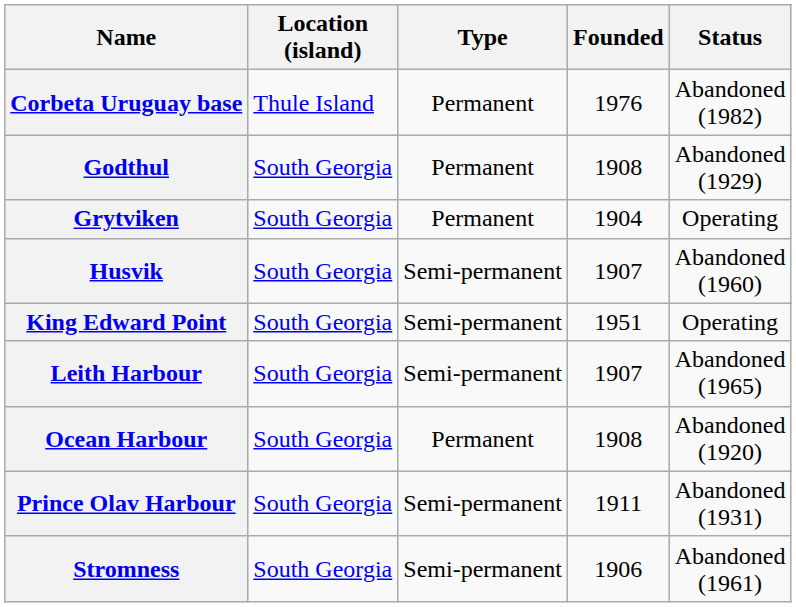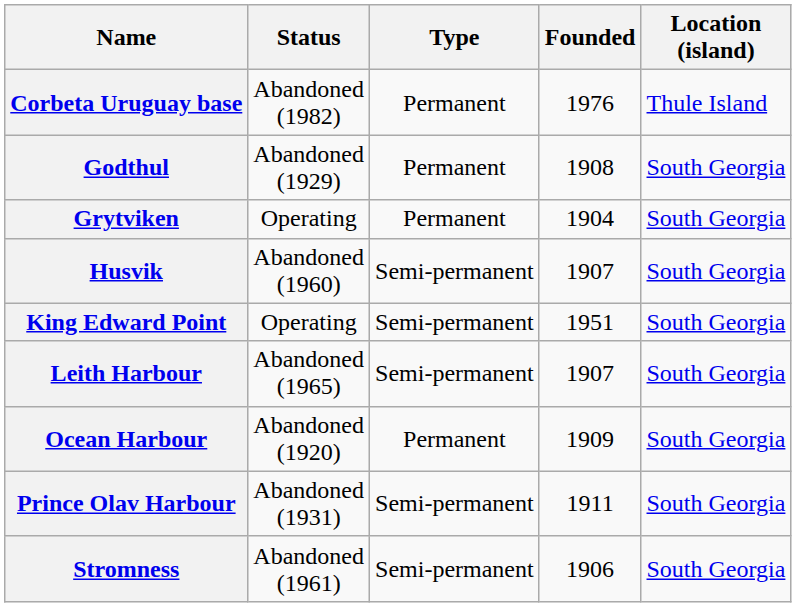columns swapped: Location (island) <-> Status
Ocean Harbour | Founded: 1908 -> 1909
